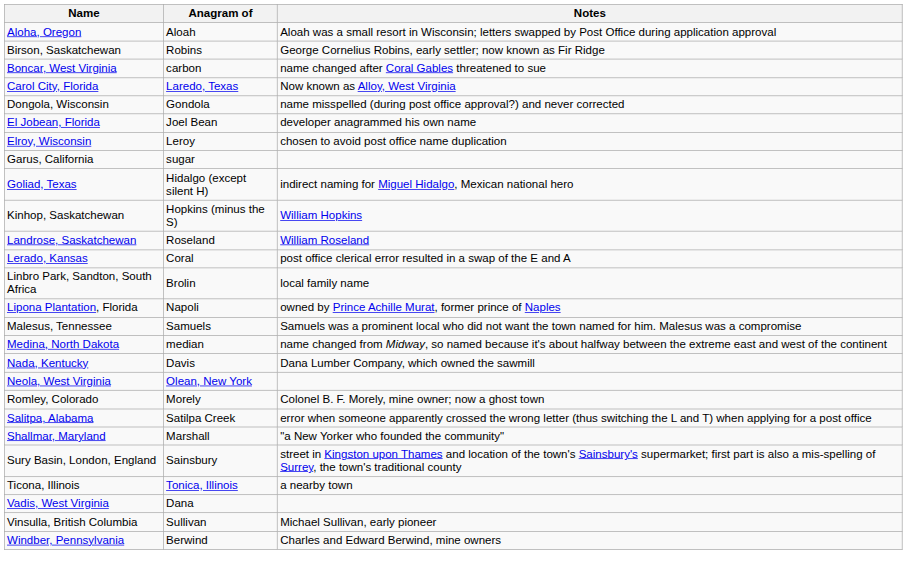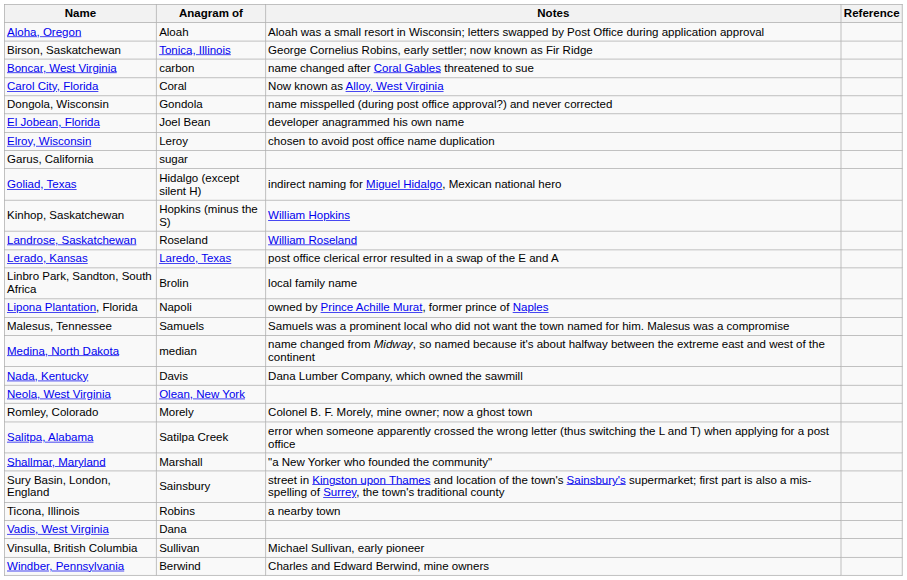+ column: Reference
Birson, Saskatchewan | Anagram of: Robins -> Tonica, Illinois
Carol City, Florida | Anagram of: Laredo, Texas -> Coral
Lerado, Kansas | Anagram of: Coral -> Laredo, Texas
Ticona, Illinois | Anagram of: Tonica, Illinois -> Robins
